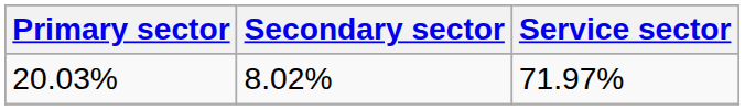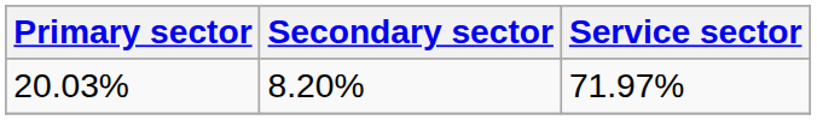20.03% | Secondary sector: 8.02% -> 8.20%
